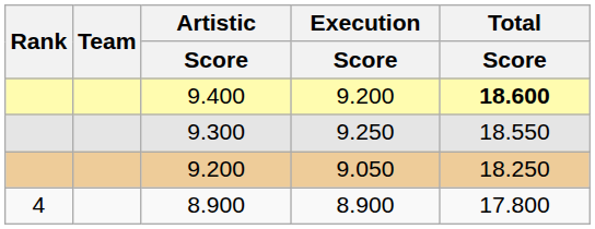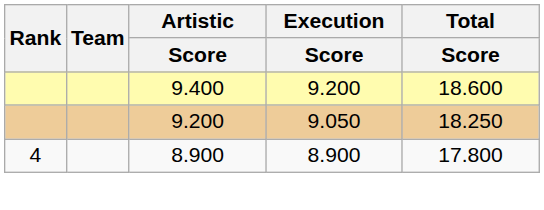9.400 | Total / Score: bold -> normal
- row: 9.300 | 9.250 | 18.550
